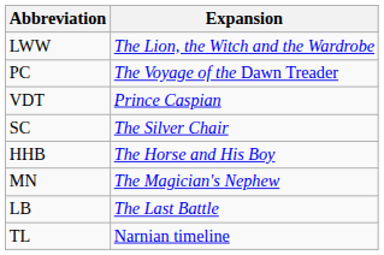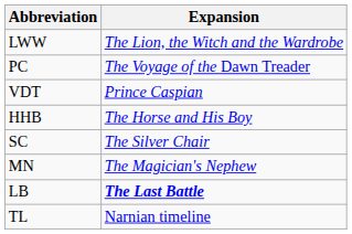rows swapped: SC <-> HHB
LB | Expansion: normal -> bold
